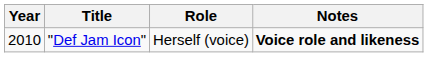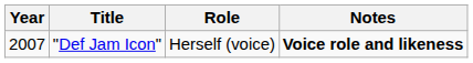"Def Jam Icon" | Year: 2010 -> 2007
